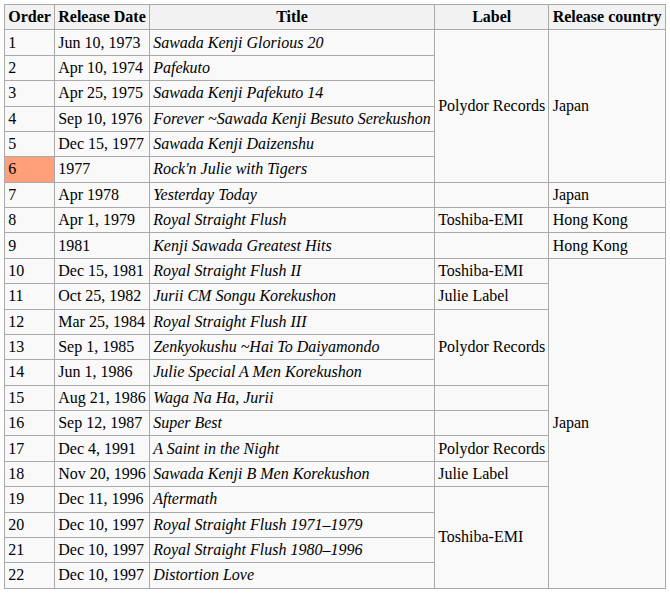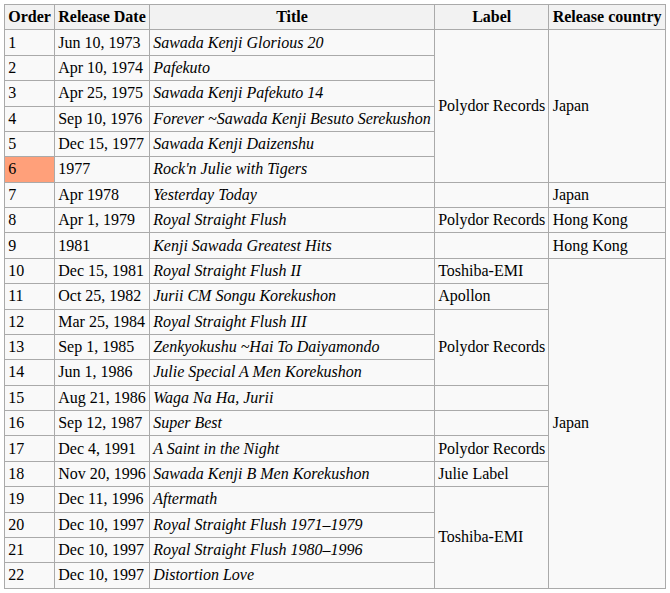Royal Straight Flush | Label: Toshiba-EMI -> Polydor Records
Jurii CM Songu Korekushon | Label: Julie Label -> Apollon
